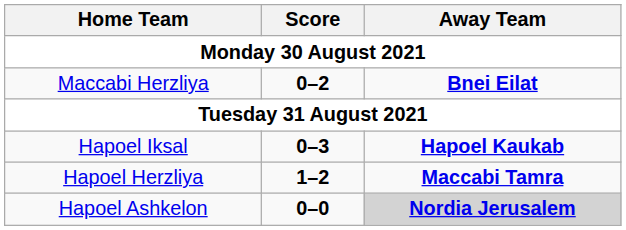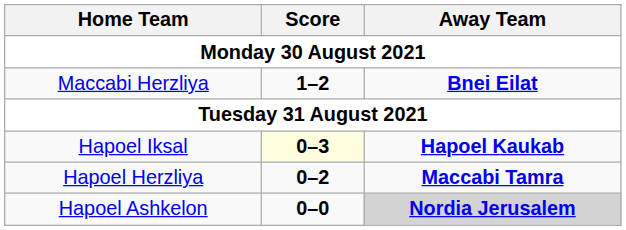Maccabi Herzliya | Score: 0–2 -> 1–2
Hapoel Iksal | Score: no background -> lightyellow background
Hapoel Herzliya | Score: 1–2 -> 0–2
